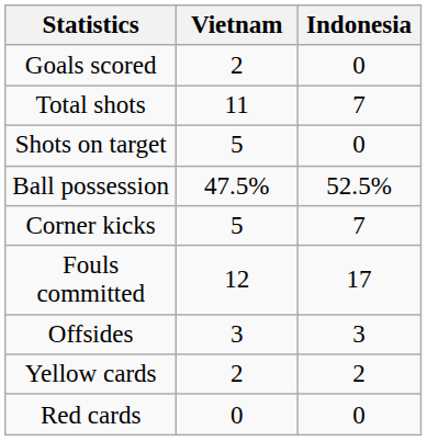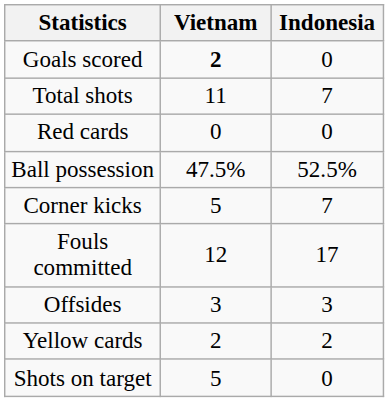Goals scored | Vietnam: normal -> bold
rows swapped: Shots on target <-> Red cards
